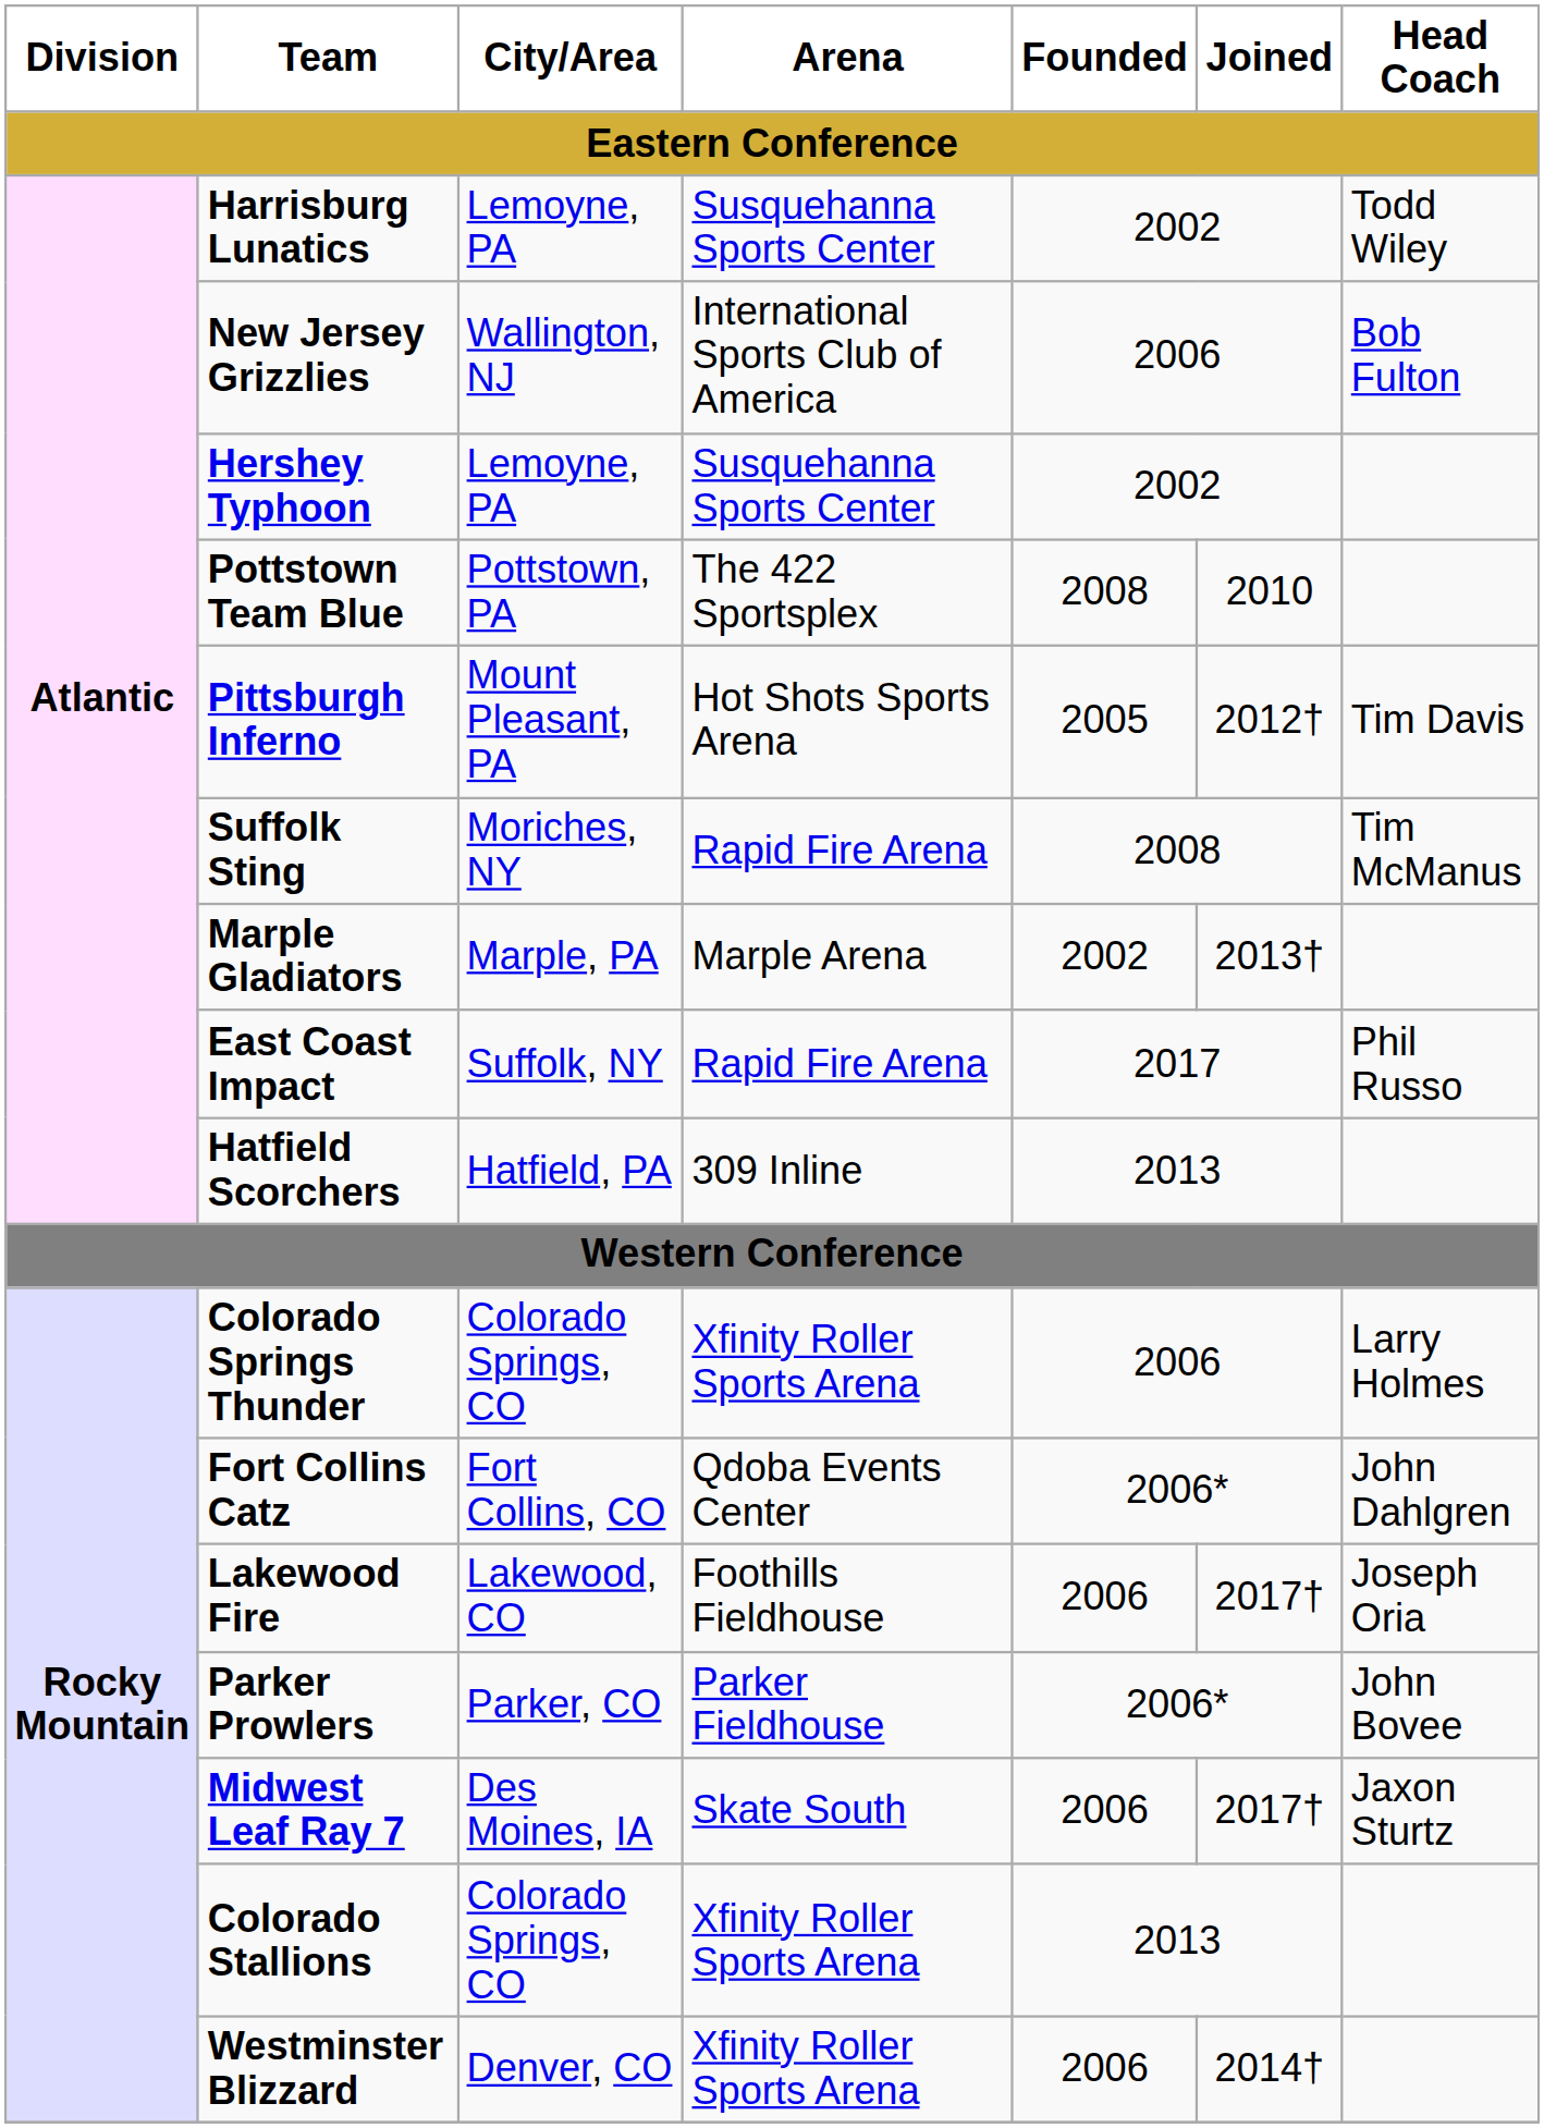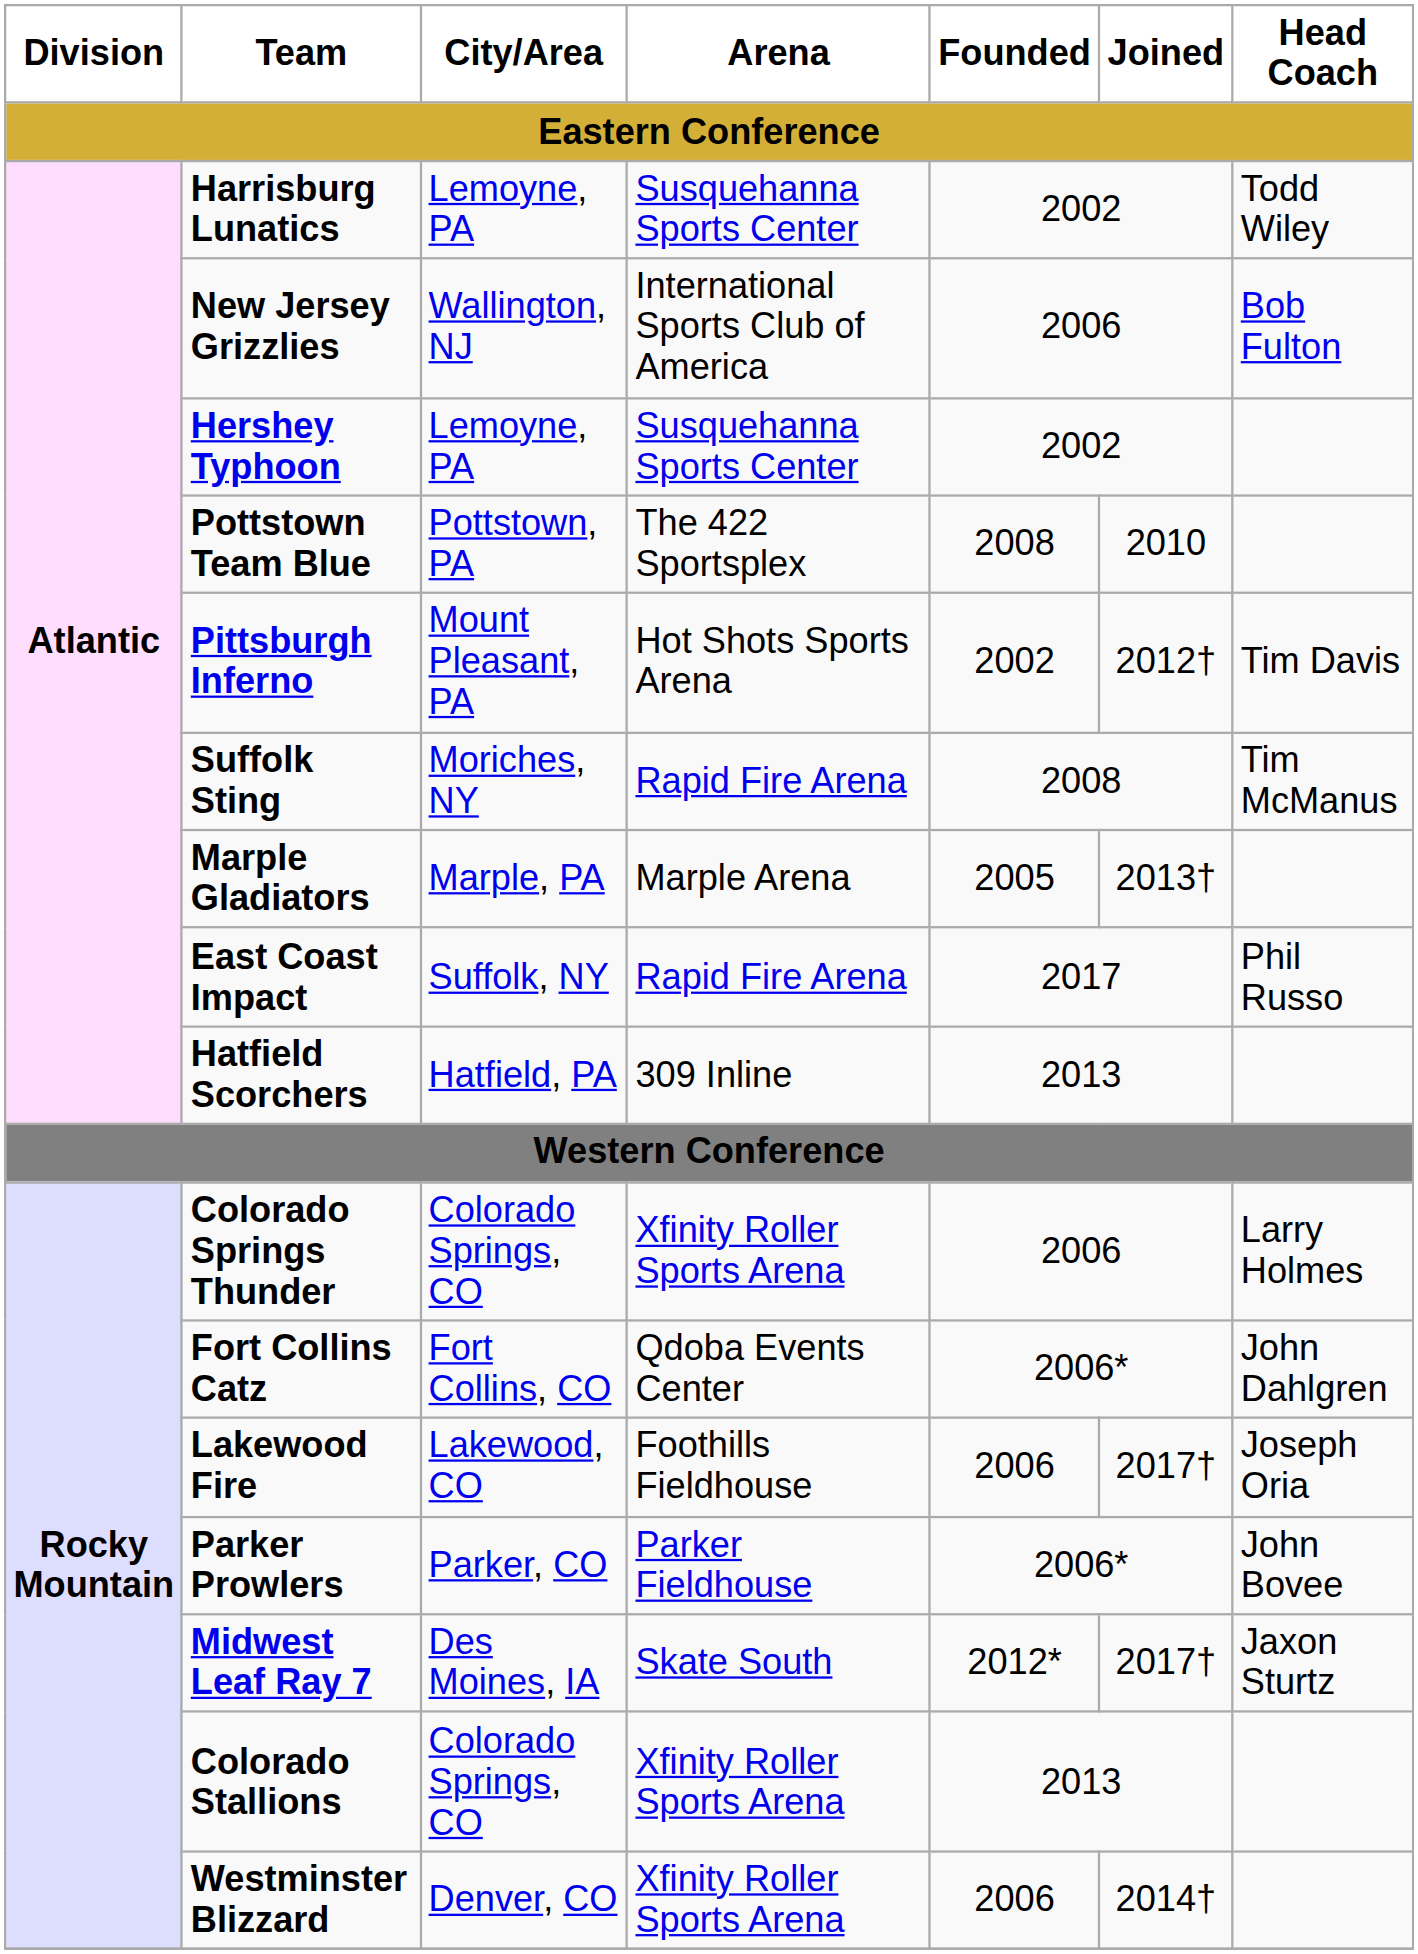Pittsburgh Inferno | Founded / Eastern Conference: 2005 -> 2002
Marple Gladiators | Founded / Eastern Conference: 2002 -> 2005
Midwest Leaf Ray 7 | Founded / Eastern Conference: 2006 -> 2012*
